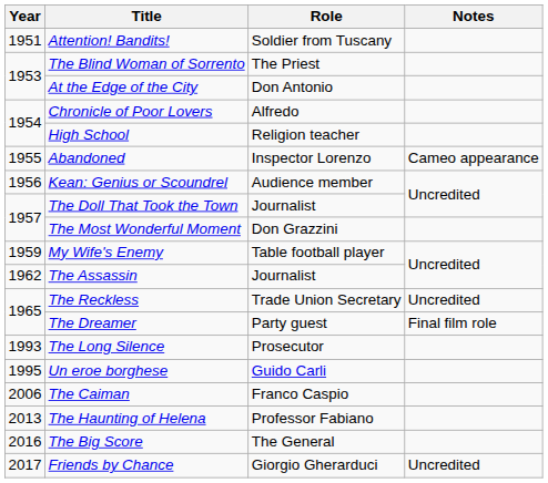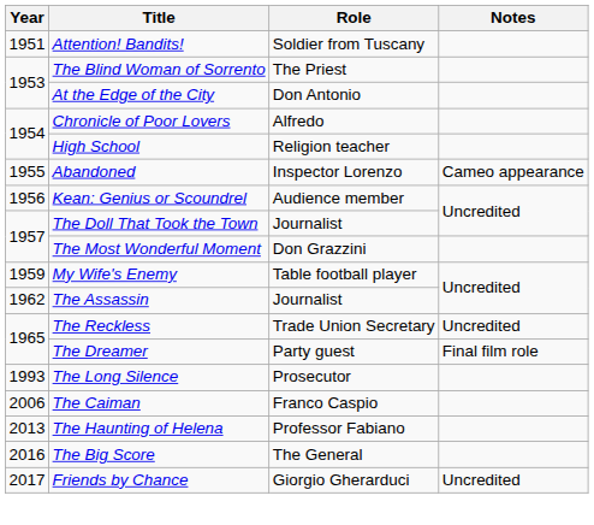- row: 1995 | Un eroe borghese | Guido Carli
